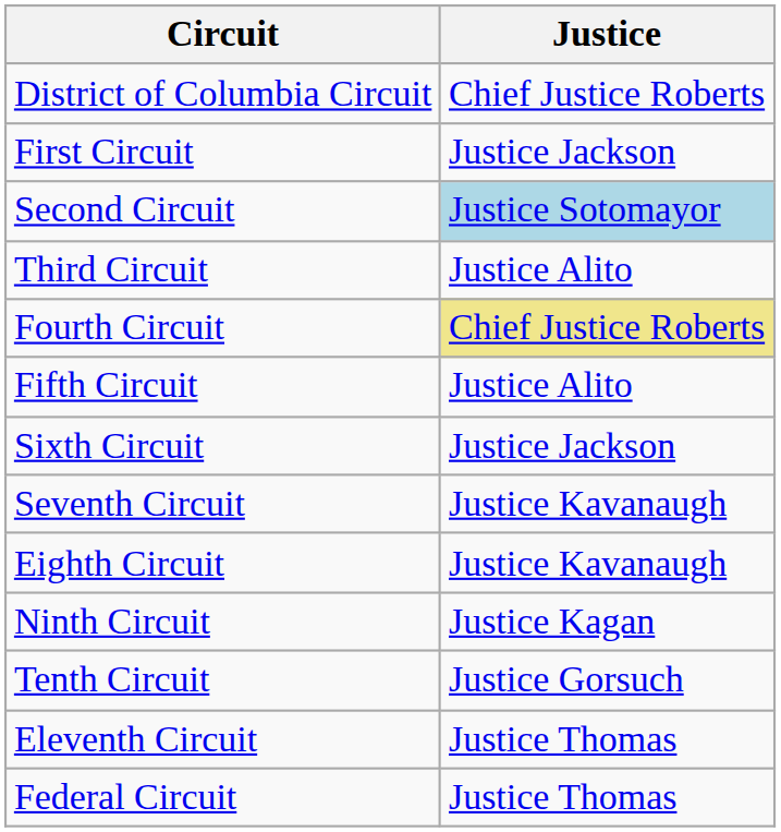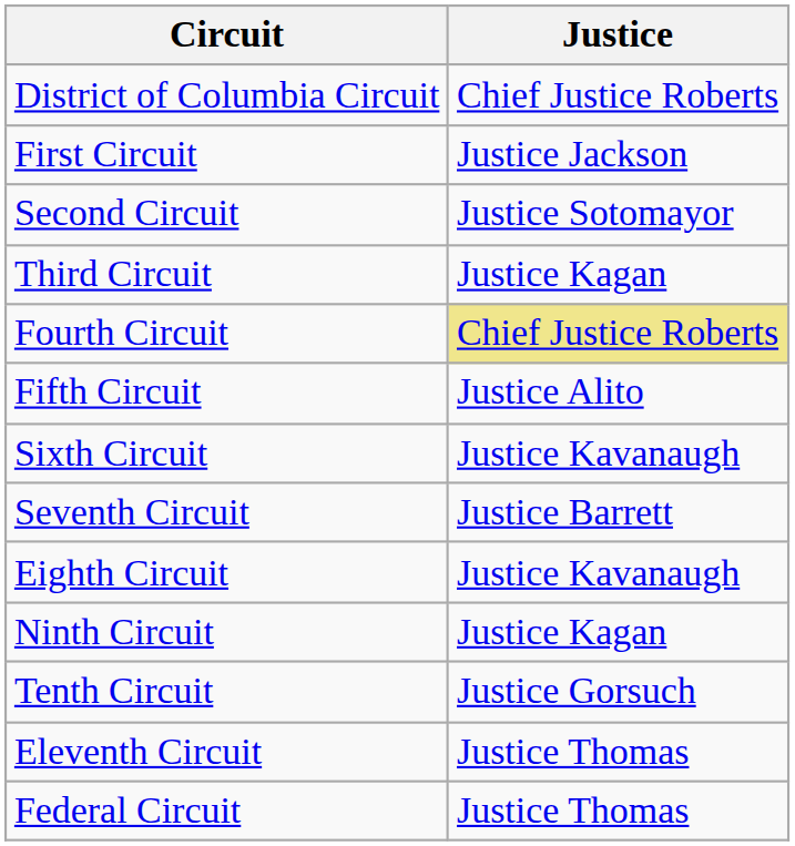Second Circuit | Justice: lightblue background -> no background
Third Circuit | Justice: Justice Alito -> Justice Kagan
Sixth Circuit | Justice: Justice Jackson -> Justice Kavanaugh
Seventh Circuit | Justice: Justice Kavanaugh -> Justice Barrett
